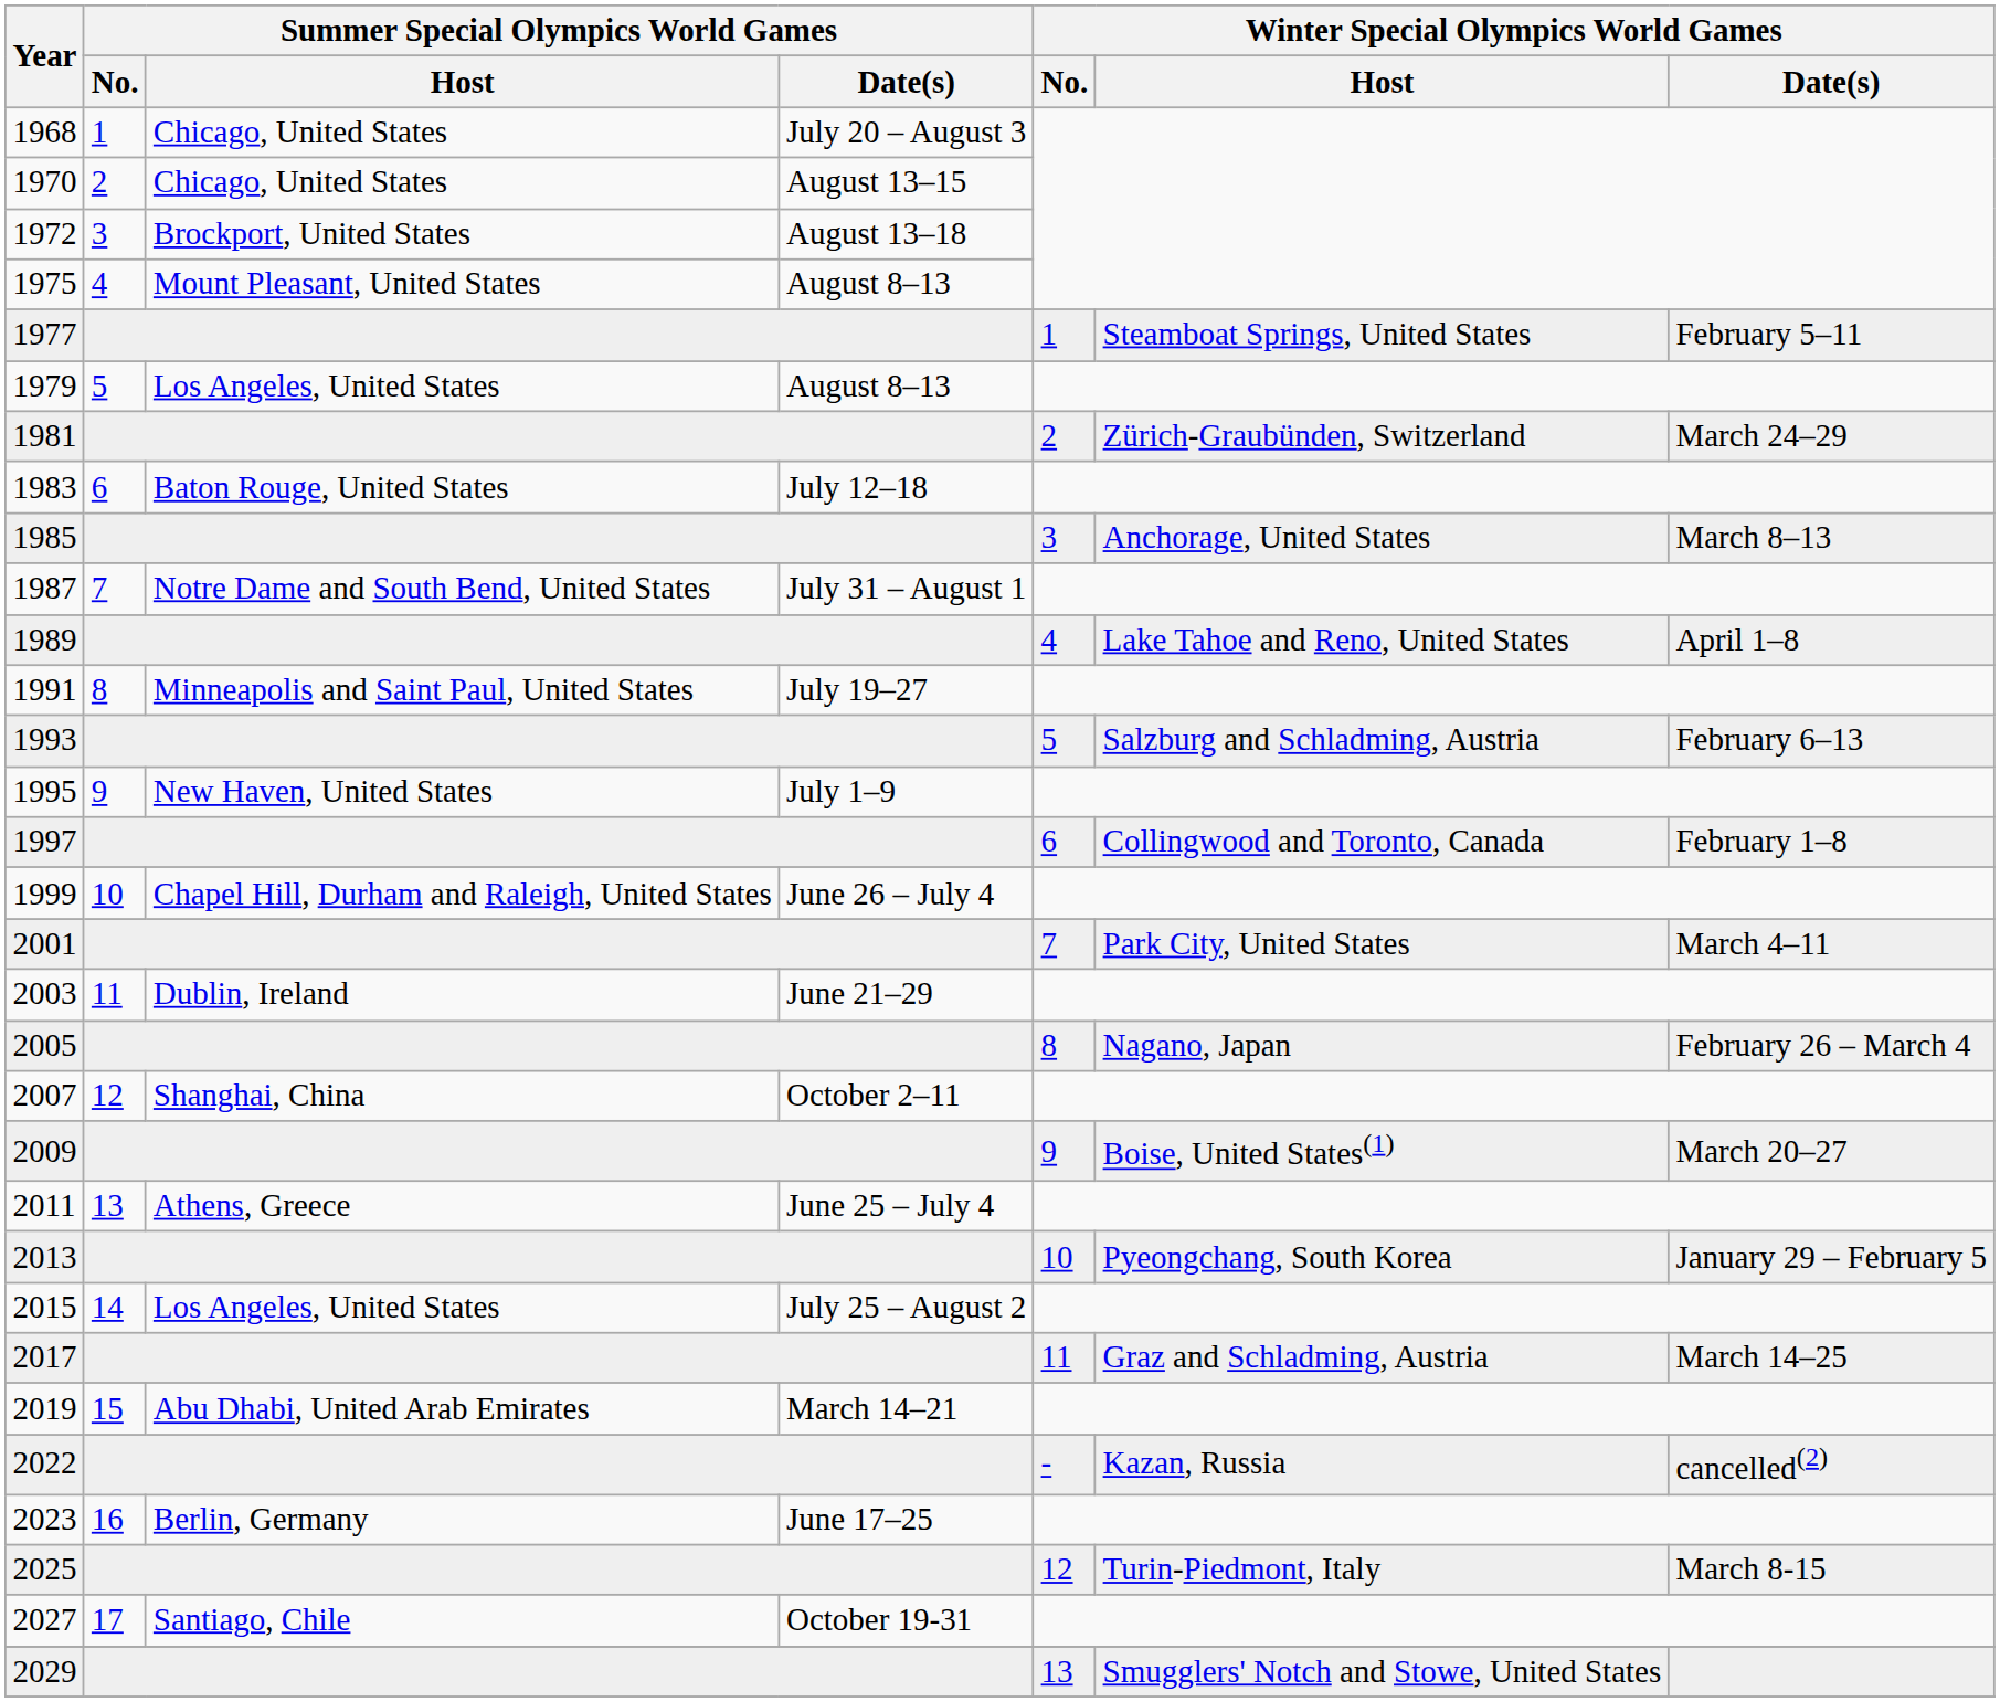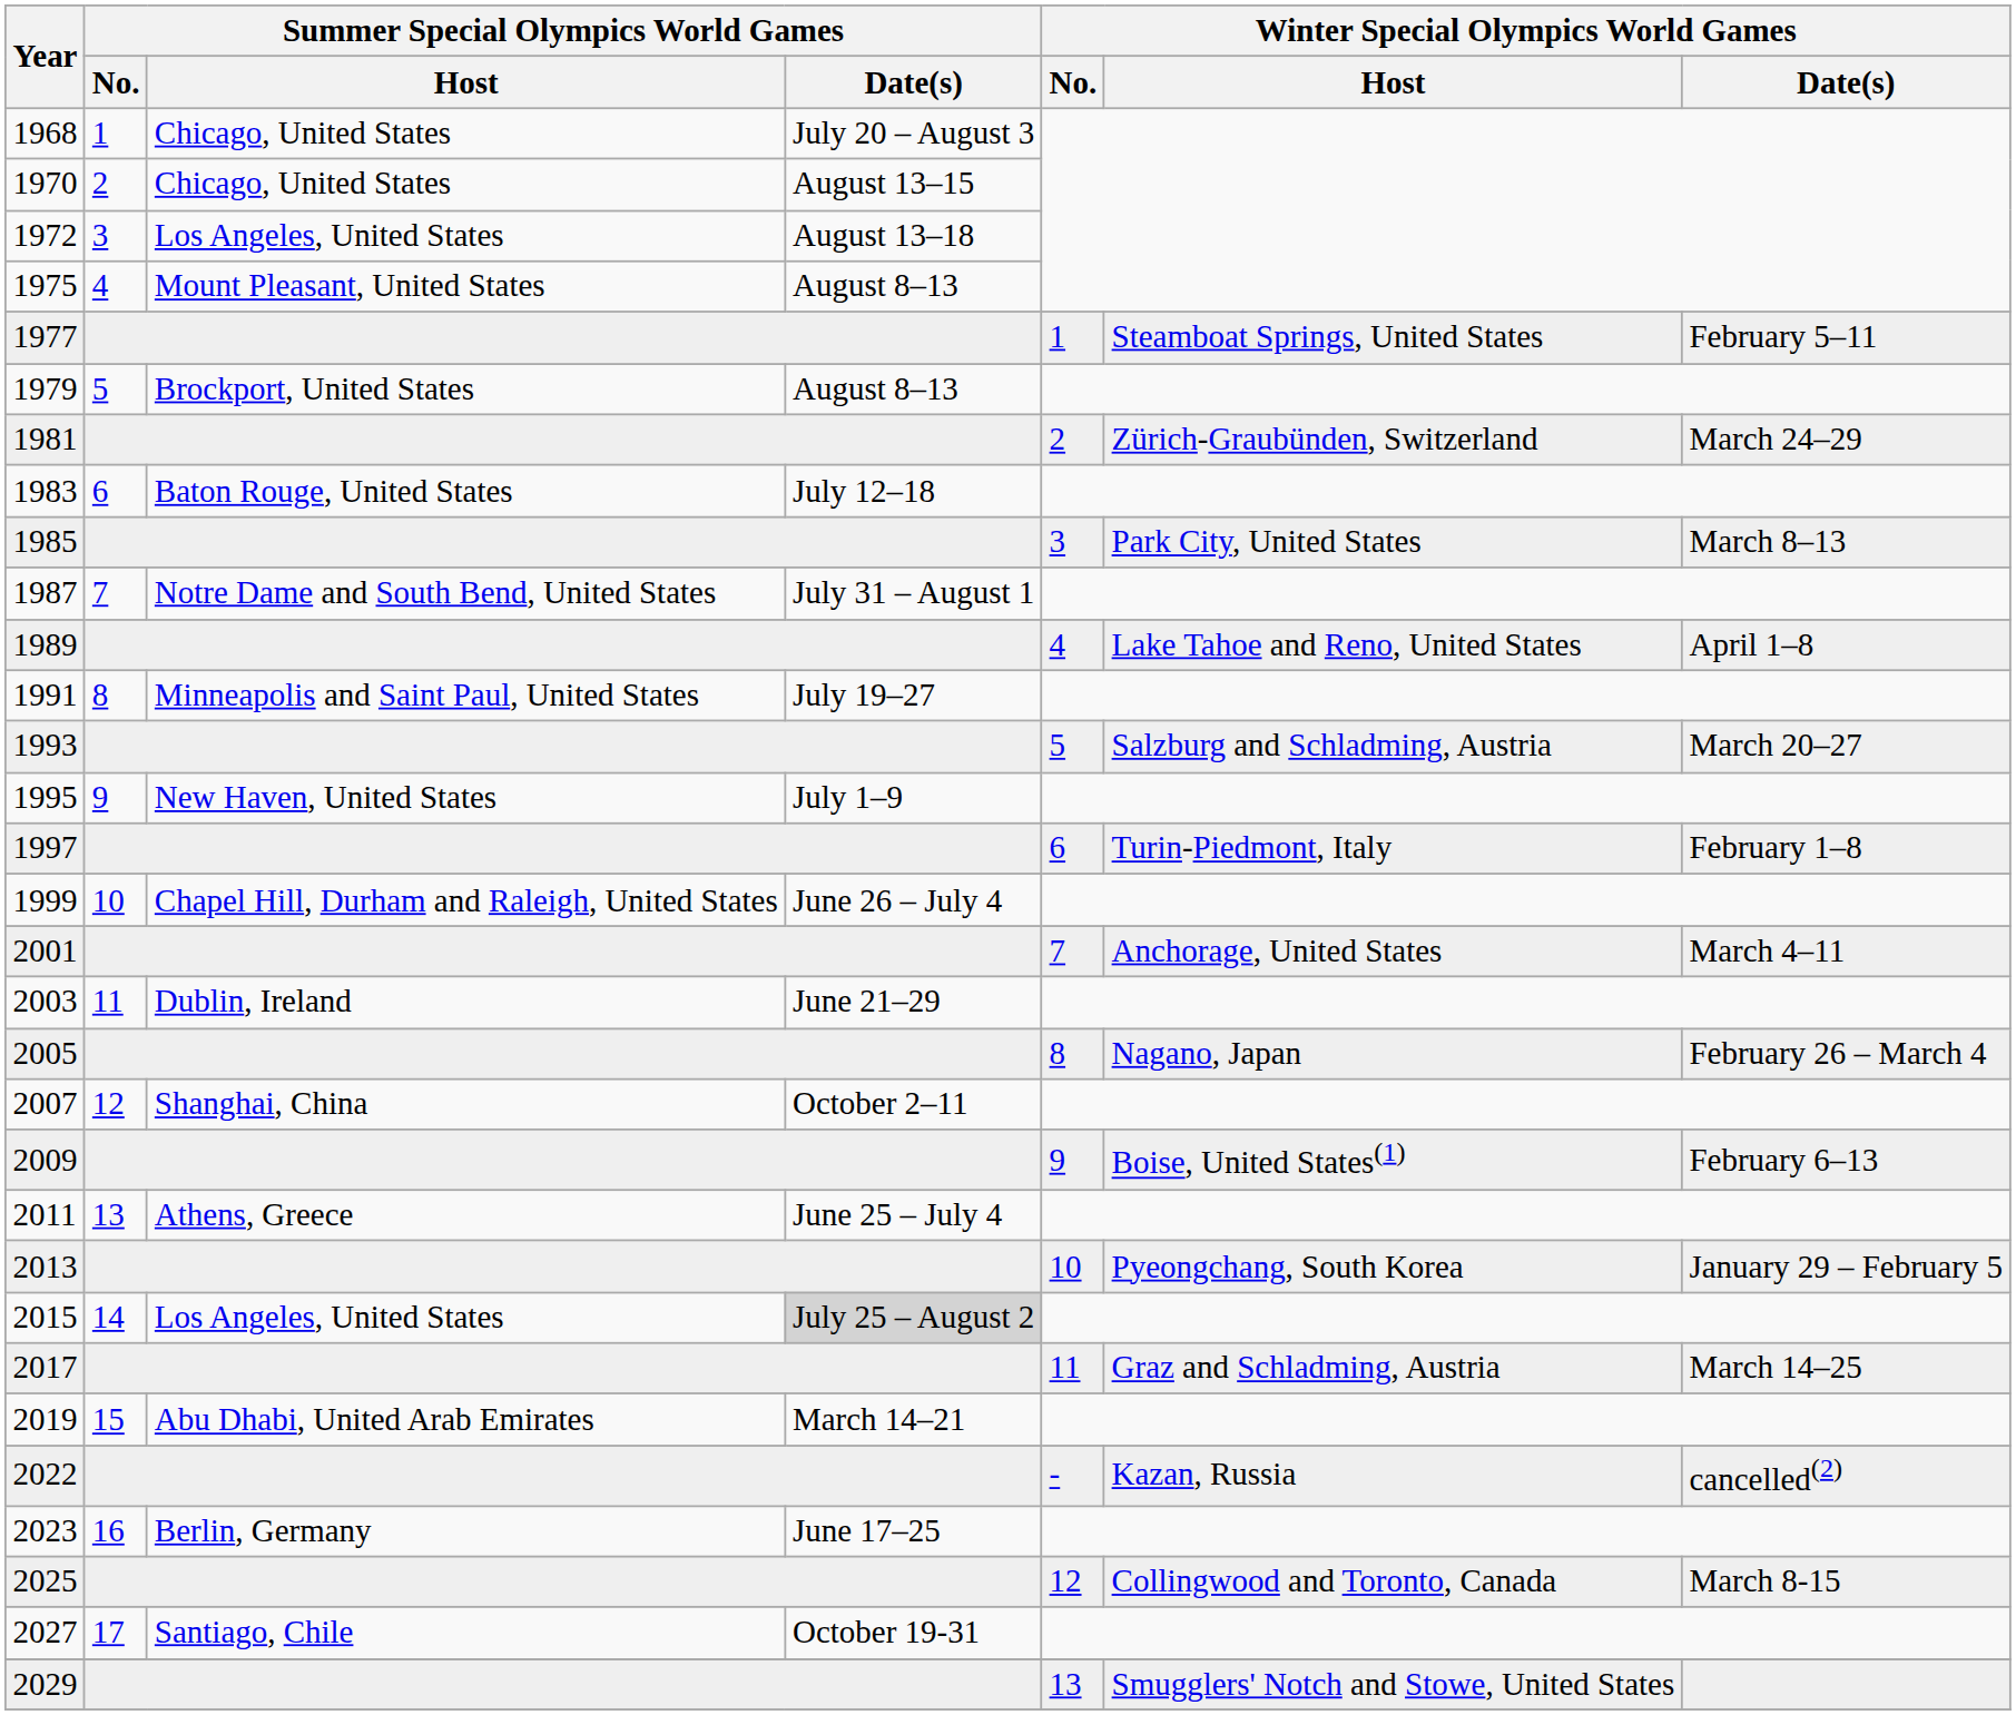1972 | Summer Special Olympics World Games / Host: Brockport, United States -> Los Angeles, United States
1979 | Summer Special Olympics World Games / Host: Los Angeles, United States -> Brockport, United States
1985 | Winter Special Olympics World Games / Host: Anchorage, United States -> Park City, United States
1993 | Winter Special Olympics World Games / Date(s): February 6–13 -> March 20–27
1997 | Winter Special Olympics World Games / Host: Collingwood and Toronto, Canada -> Turin-Piedmont, Italy
2001 | Winter Special Olympics World Games / Host: Park City, United States -> Anchorage, United States
2009 | Winter Special Olympics World Games / Date(s): March 20–27 -> February 6–13
2015 | Summer Special Olympics World Games / Date(s): no background -> lightgrey background
2025 | Winter Special Olympics World Games / Host: Turin-Piedmont, Italy -> Collingwood and Toronto, Canada
